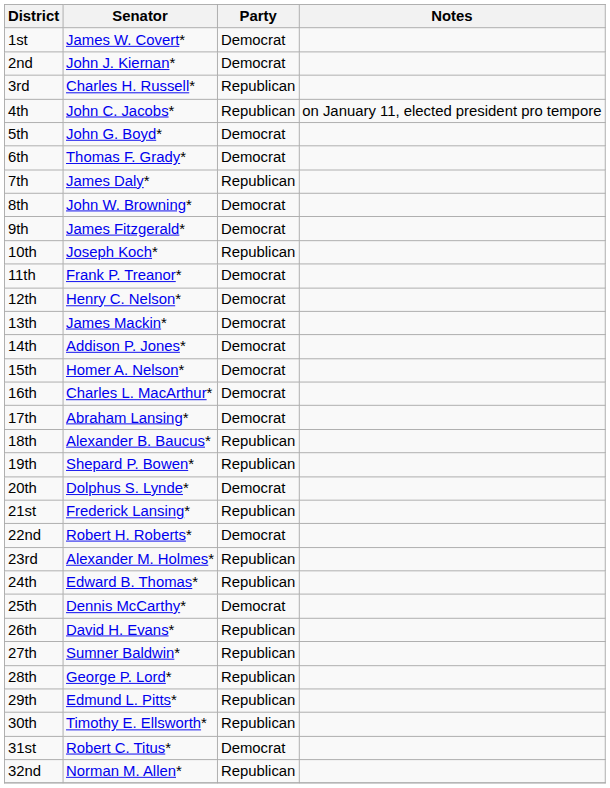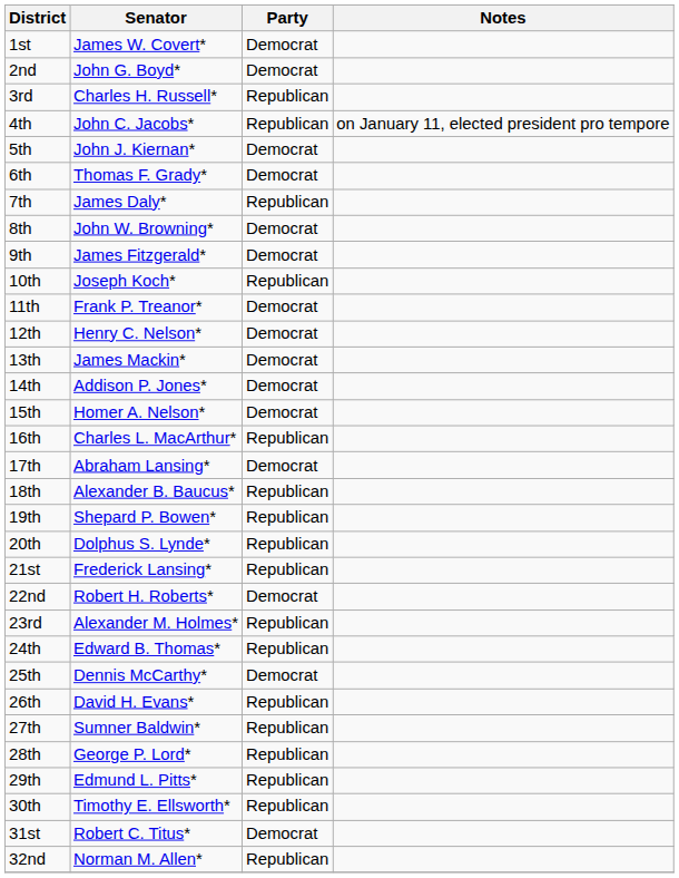2nd | Senator: John J. Kiernan* -> John G. Boyd*
5th | Senator: John G. Boyd* -> John J. Kiernan*
16th | Party: Democrat -> Republican
20th | Party: Democrat -> Republican
